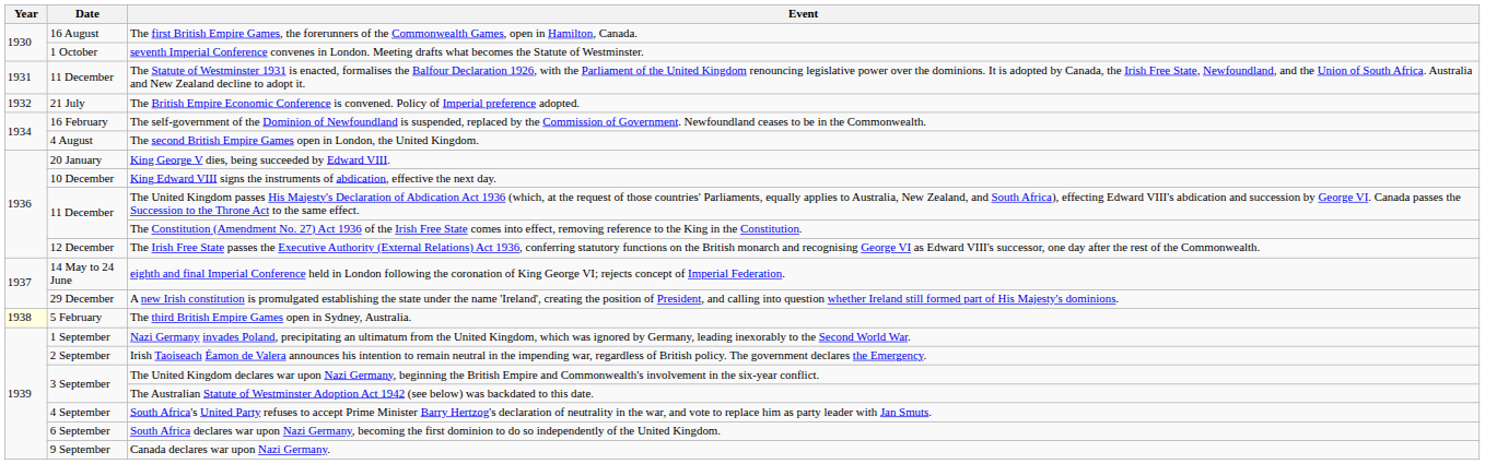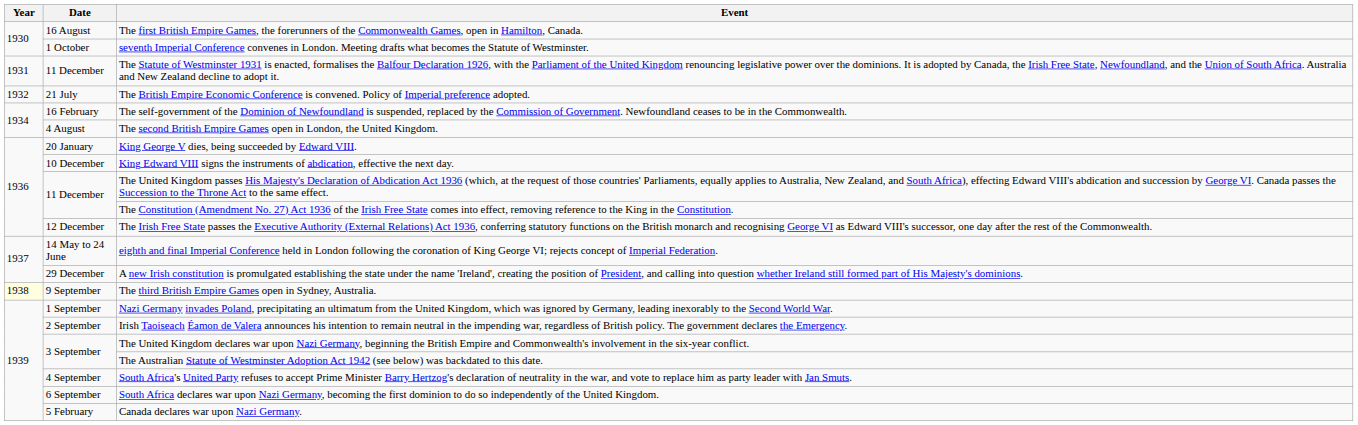The third British Empire Games open in Sydney, Australia. | Date: 5 February -> 9 September
Canada declares war upon Nazi Germany. | Date: 9 September -> 5 February
